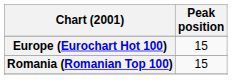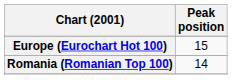Romania (Romanian Top 100) | Peak position: 15 -> 14
